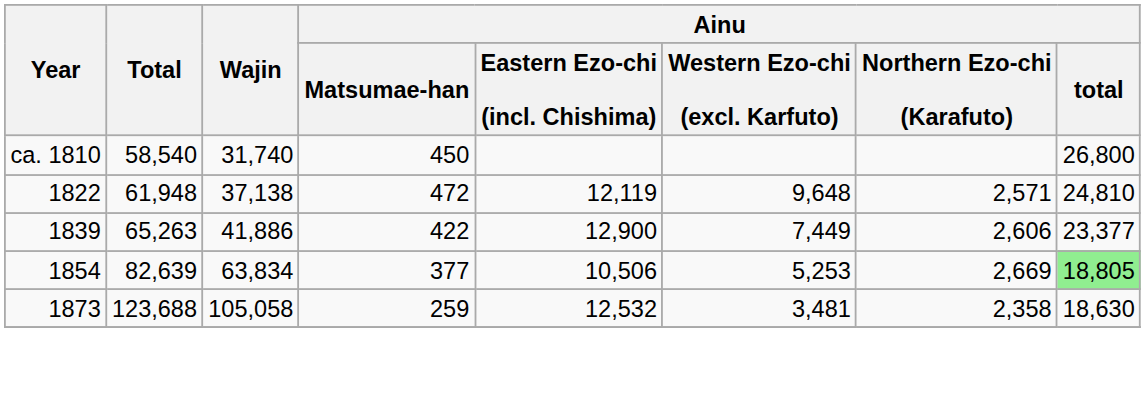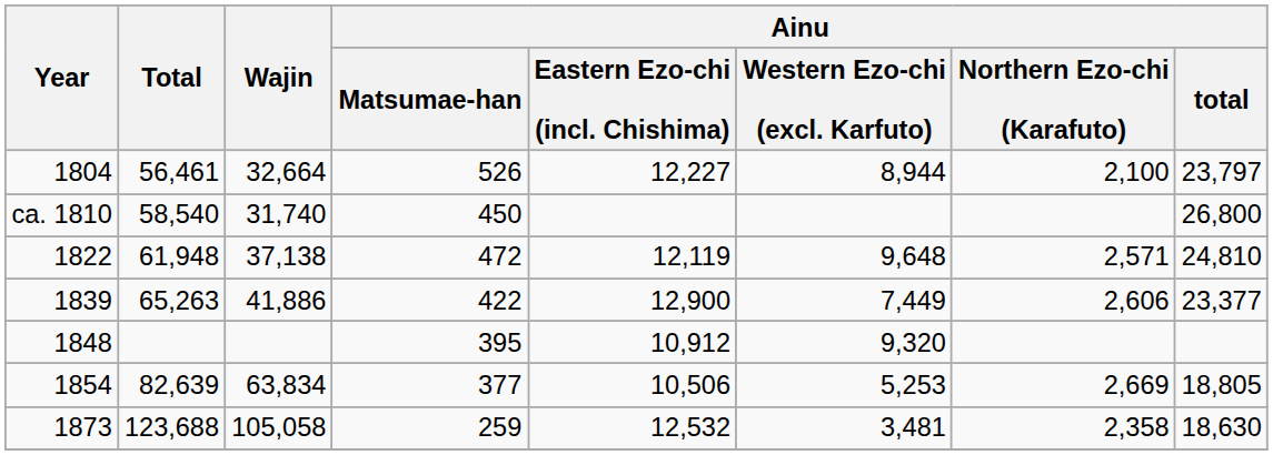+ row: 1804 | 56,461 | 32,664 | 526 | 12,227 | 8,944 | 2,100 | 23,797
+ row: 1848 | 395 | 10,912 | 9,320
1854 | Ainu / total: lightgreen background -> no background
